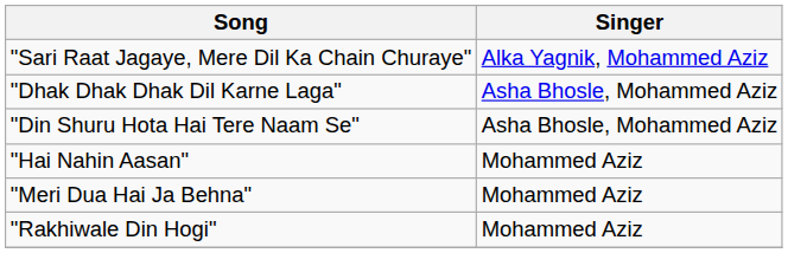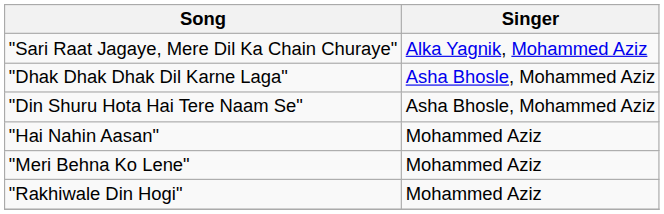+ row: "Meri Behna Ko Lene" | Mohammed Aziz
- row: "Meri Dua Hai Ja Behna" | Mohammed Aziz
